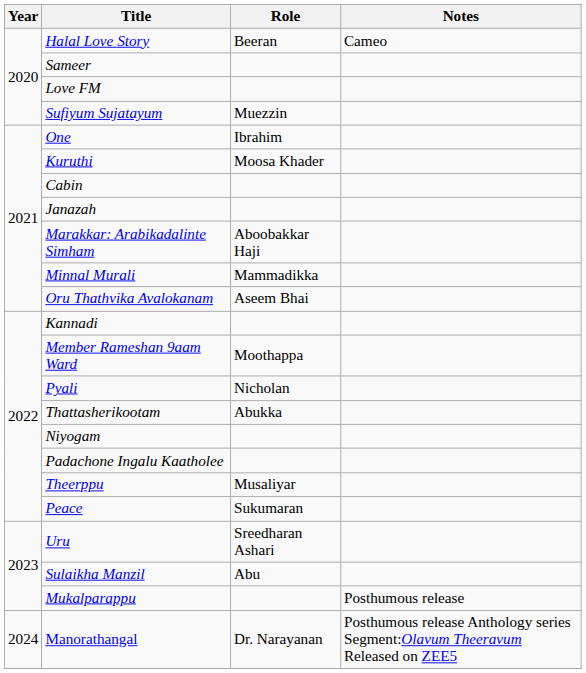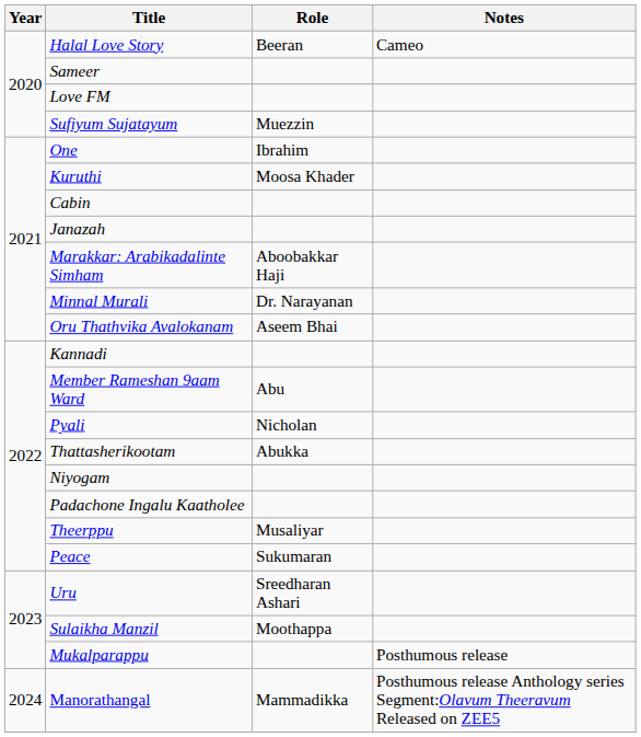Minnal Murali | Role: Mammadikka -> Dr. Narayanan
Member Rameshan 9aam Ward | Role: Moothappa -> Abu
Sulaikha Manzil | Role: Abu -> Moothappa
Manorathangal | Role: Dr. Narayanan -> Mammadikka
